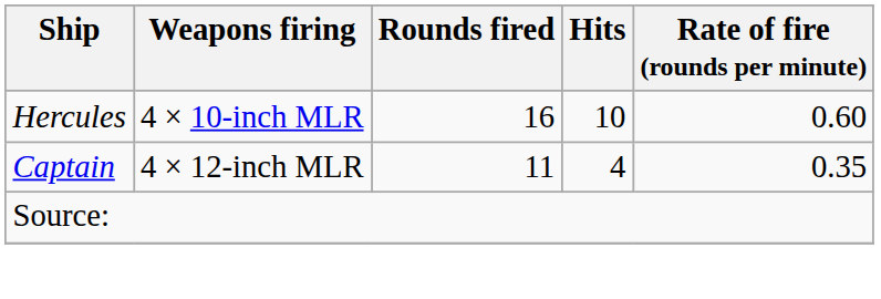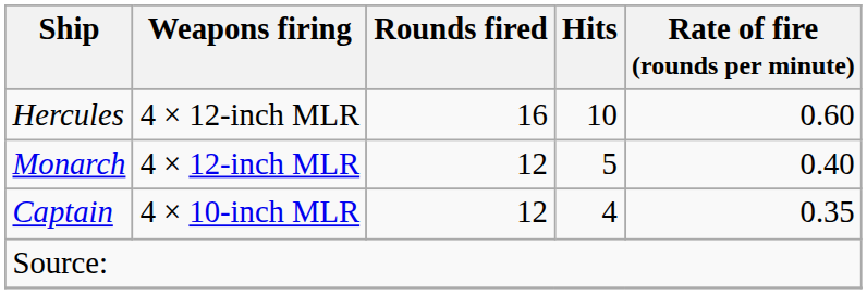Hercules | Weapons firing: 4 × 10-inch MLR -> 4 × 12-inch MLR
+ row: Monarch | 4 × 12-inch MLR | 12 | 5 | 0.40
Captain | Weapons firing: 4 × 12-inch MLR -> 4 × 10-inch MLR
Captain | Rounds fired: 11 -> 12
